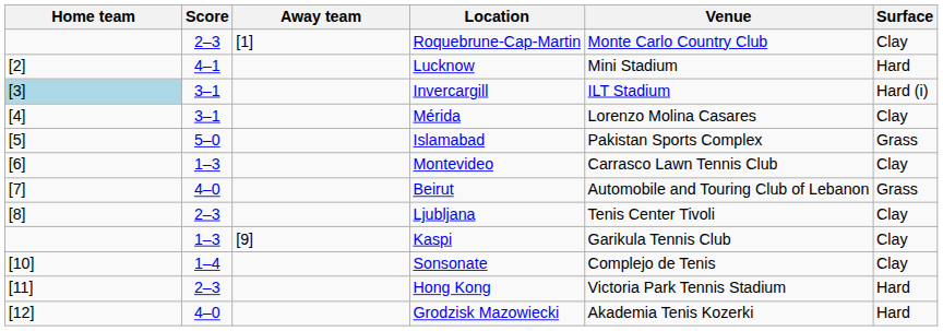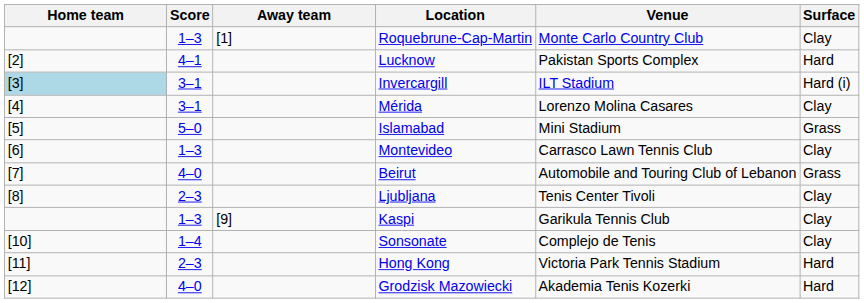Roquebrune-Cap-Martin | Score: 2–3 -> 1–3
Lucknow | Venue: Mini Stadium -> Pakistan Sports Complex
Islamabad | Venue: Pakistan Sports Complex -> Mini Stadium
